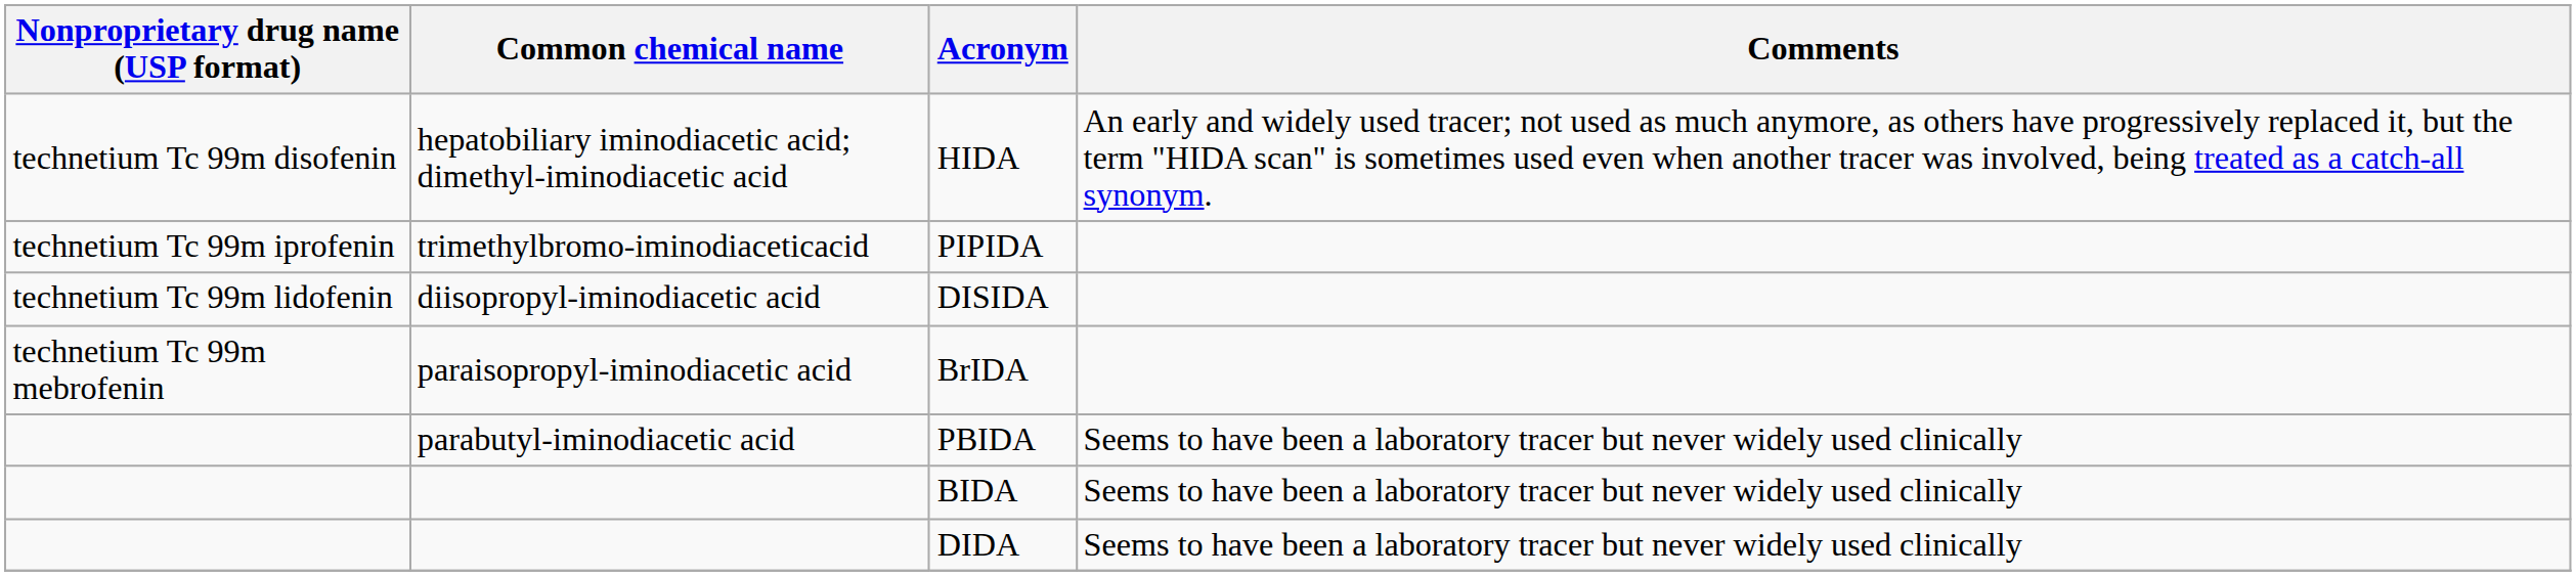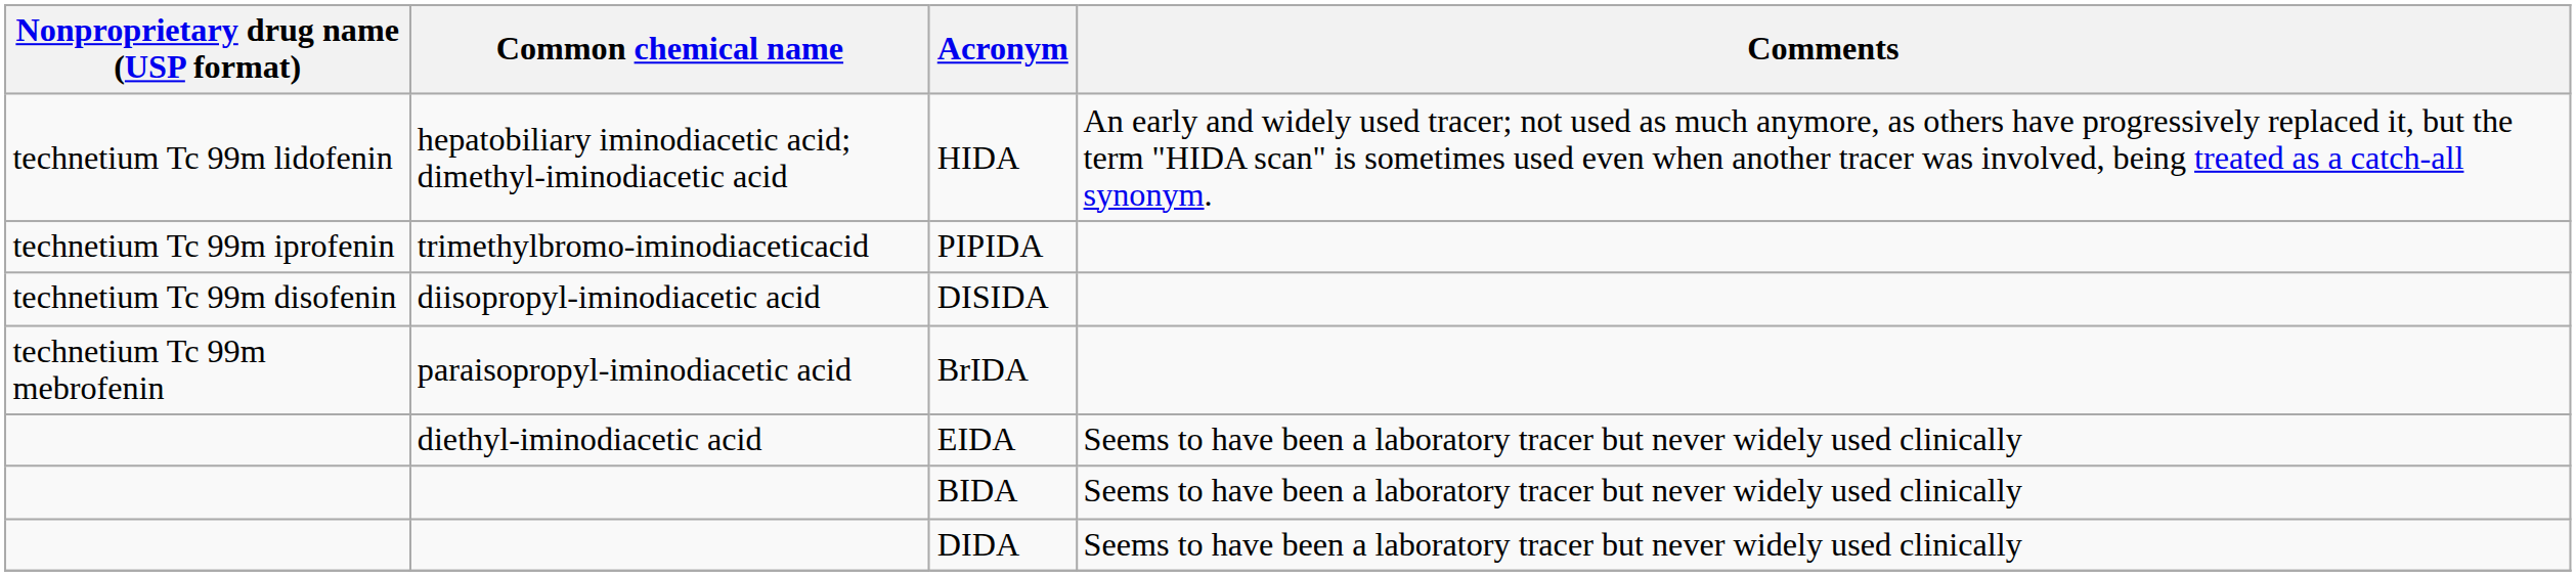HIDA | Nonproprietary drug name (USP format): technetium Tc 99m disofenin -> technetium Tc 99m lidofenin
DISIDA | Nonproprietary drug name (USP format): technetium Tc 99m lidofenin -> technetium Tc 99m disofenin
+ row: diethyl-iminodiacetic acid | EIDA | Seems to have been a laboratory tracer but never widely used clinically
- row: parabutyl-iminodiacetic acid | PBIDA | Seems to have been a laboratory tracer but never widely used clinically
